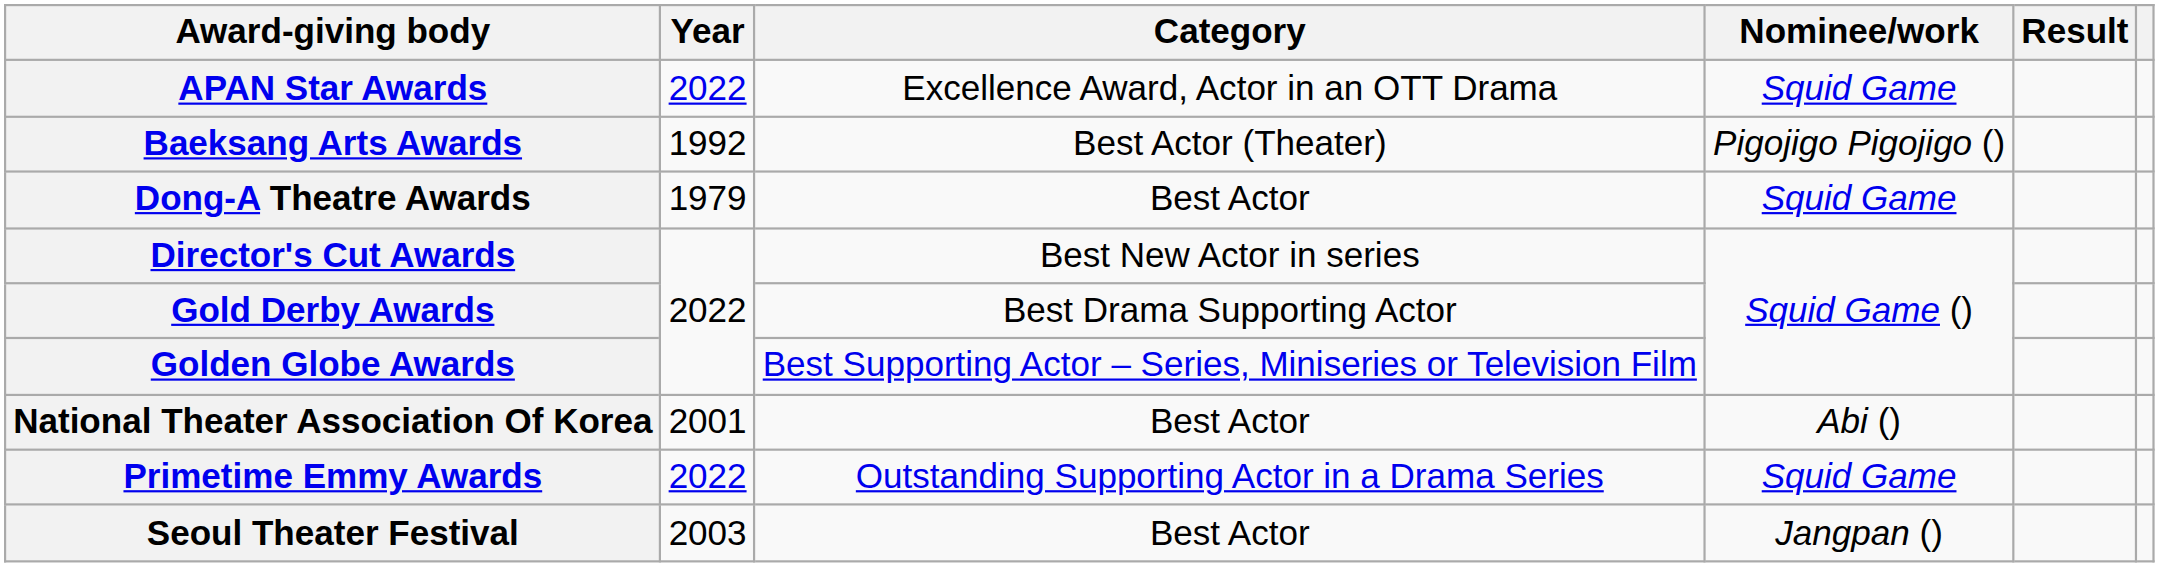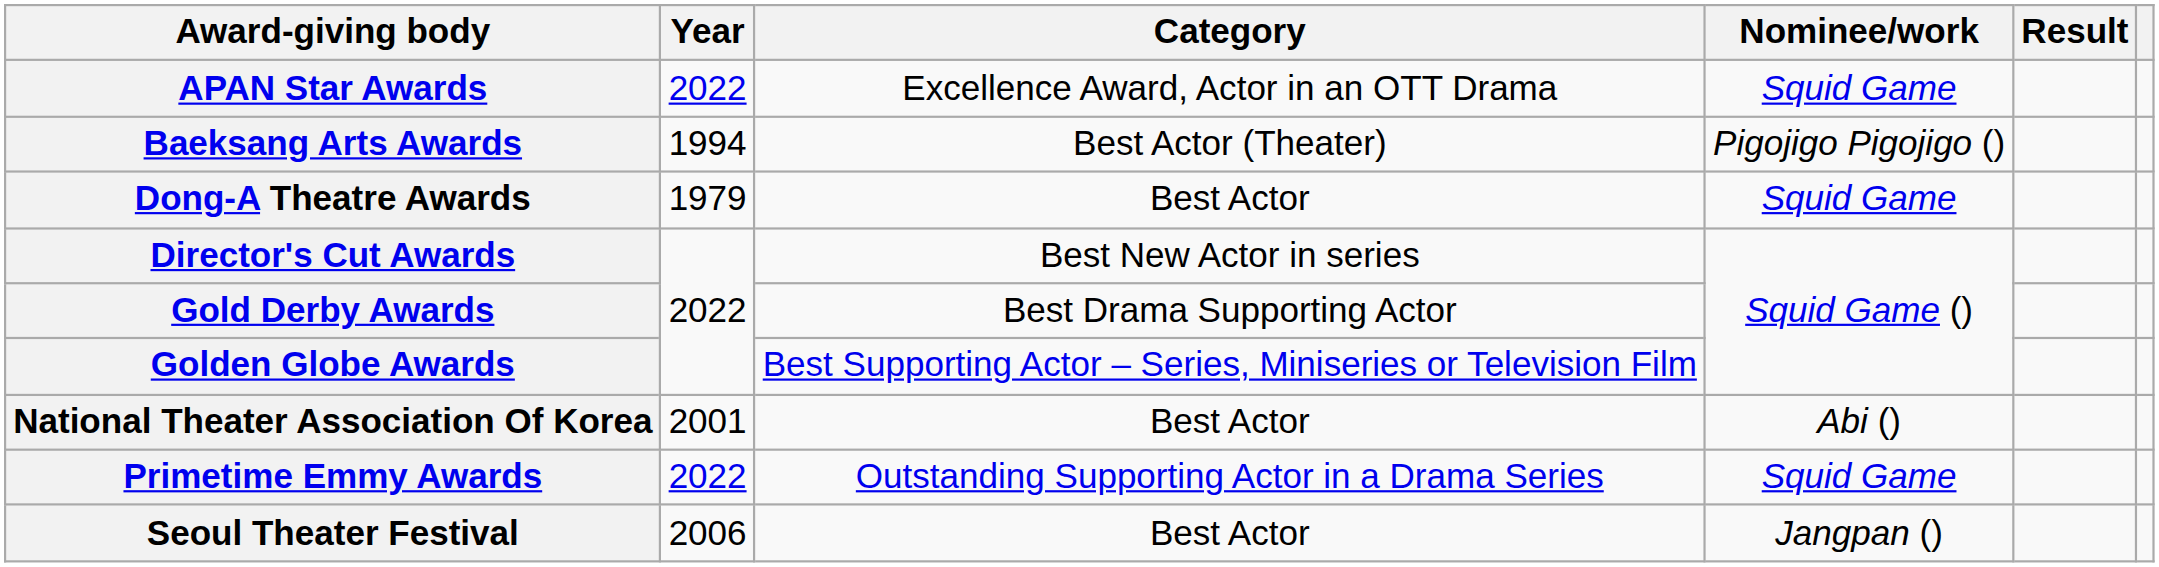Baeksang Arts Awards | Year: 1992 -> 1994
Seoul Theater Festival | Year: 2003 -> 2006
